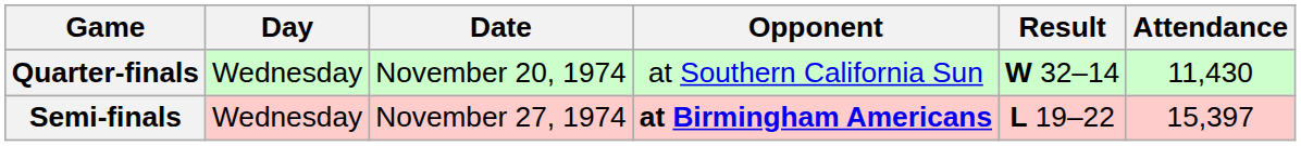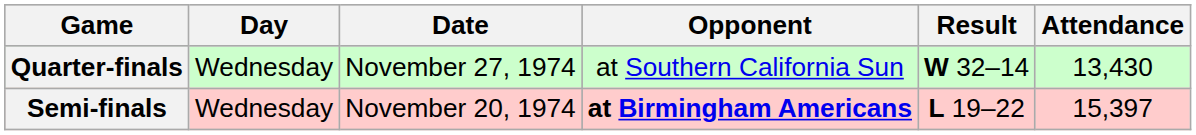Quarter-finals | Date: November 20, 1974 -> November 27, 1974
Quarter-finals | Attendance: 11,430 -> 13,430
Semi-finals | Date: November 27, 1974 -> November 20, 1974
